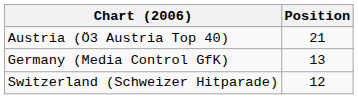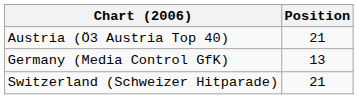Switzerland (Schweizer Hitparade) | Position: 12 -> 21
